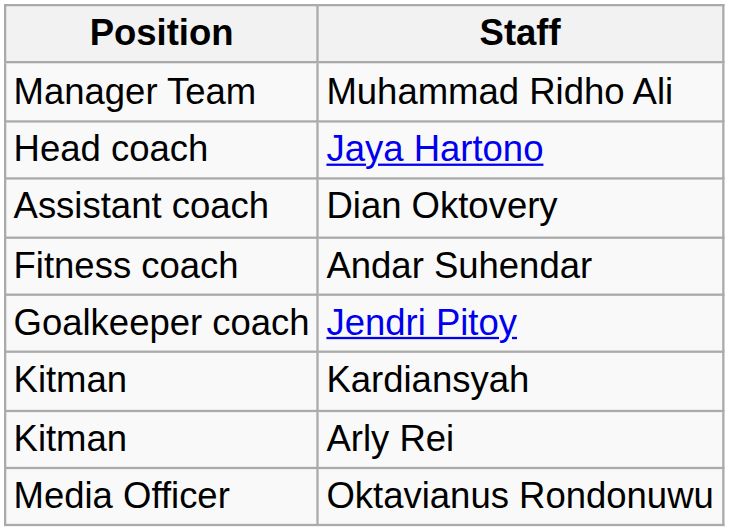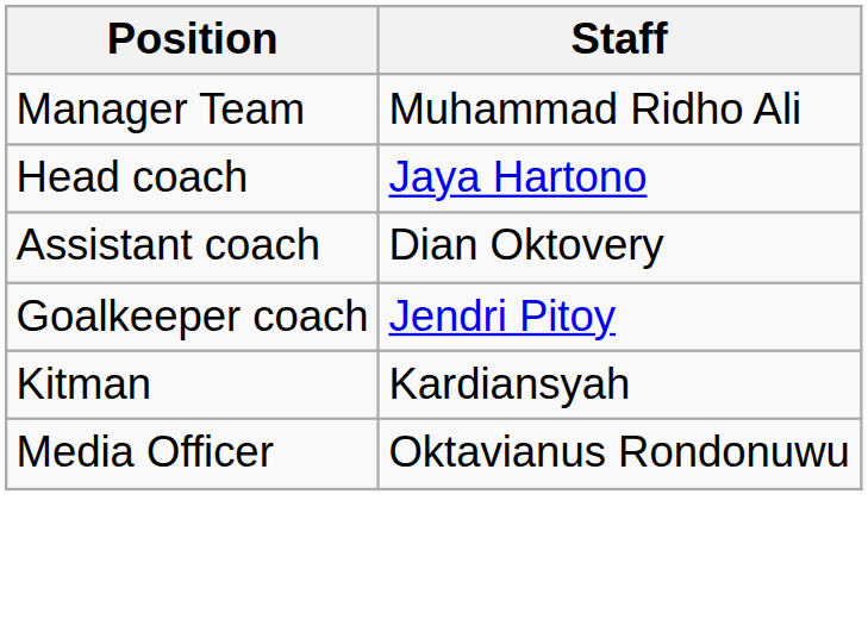- row: Fitness coach | Andar Suhendar
- row: Kitman | Arly Rei
